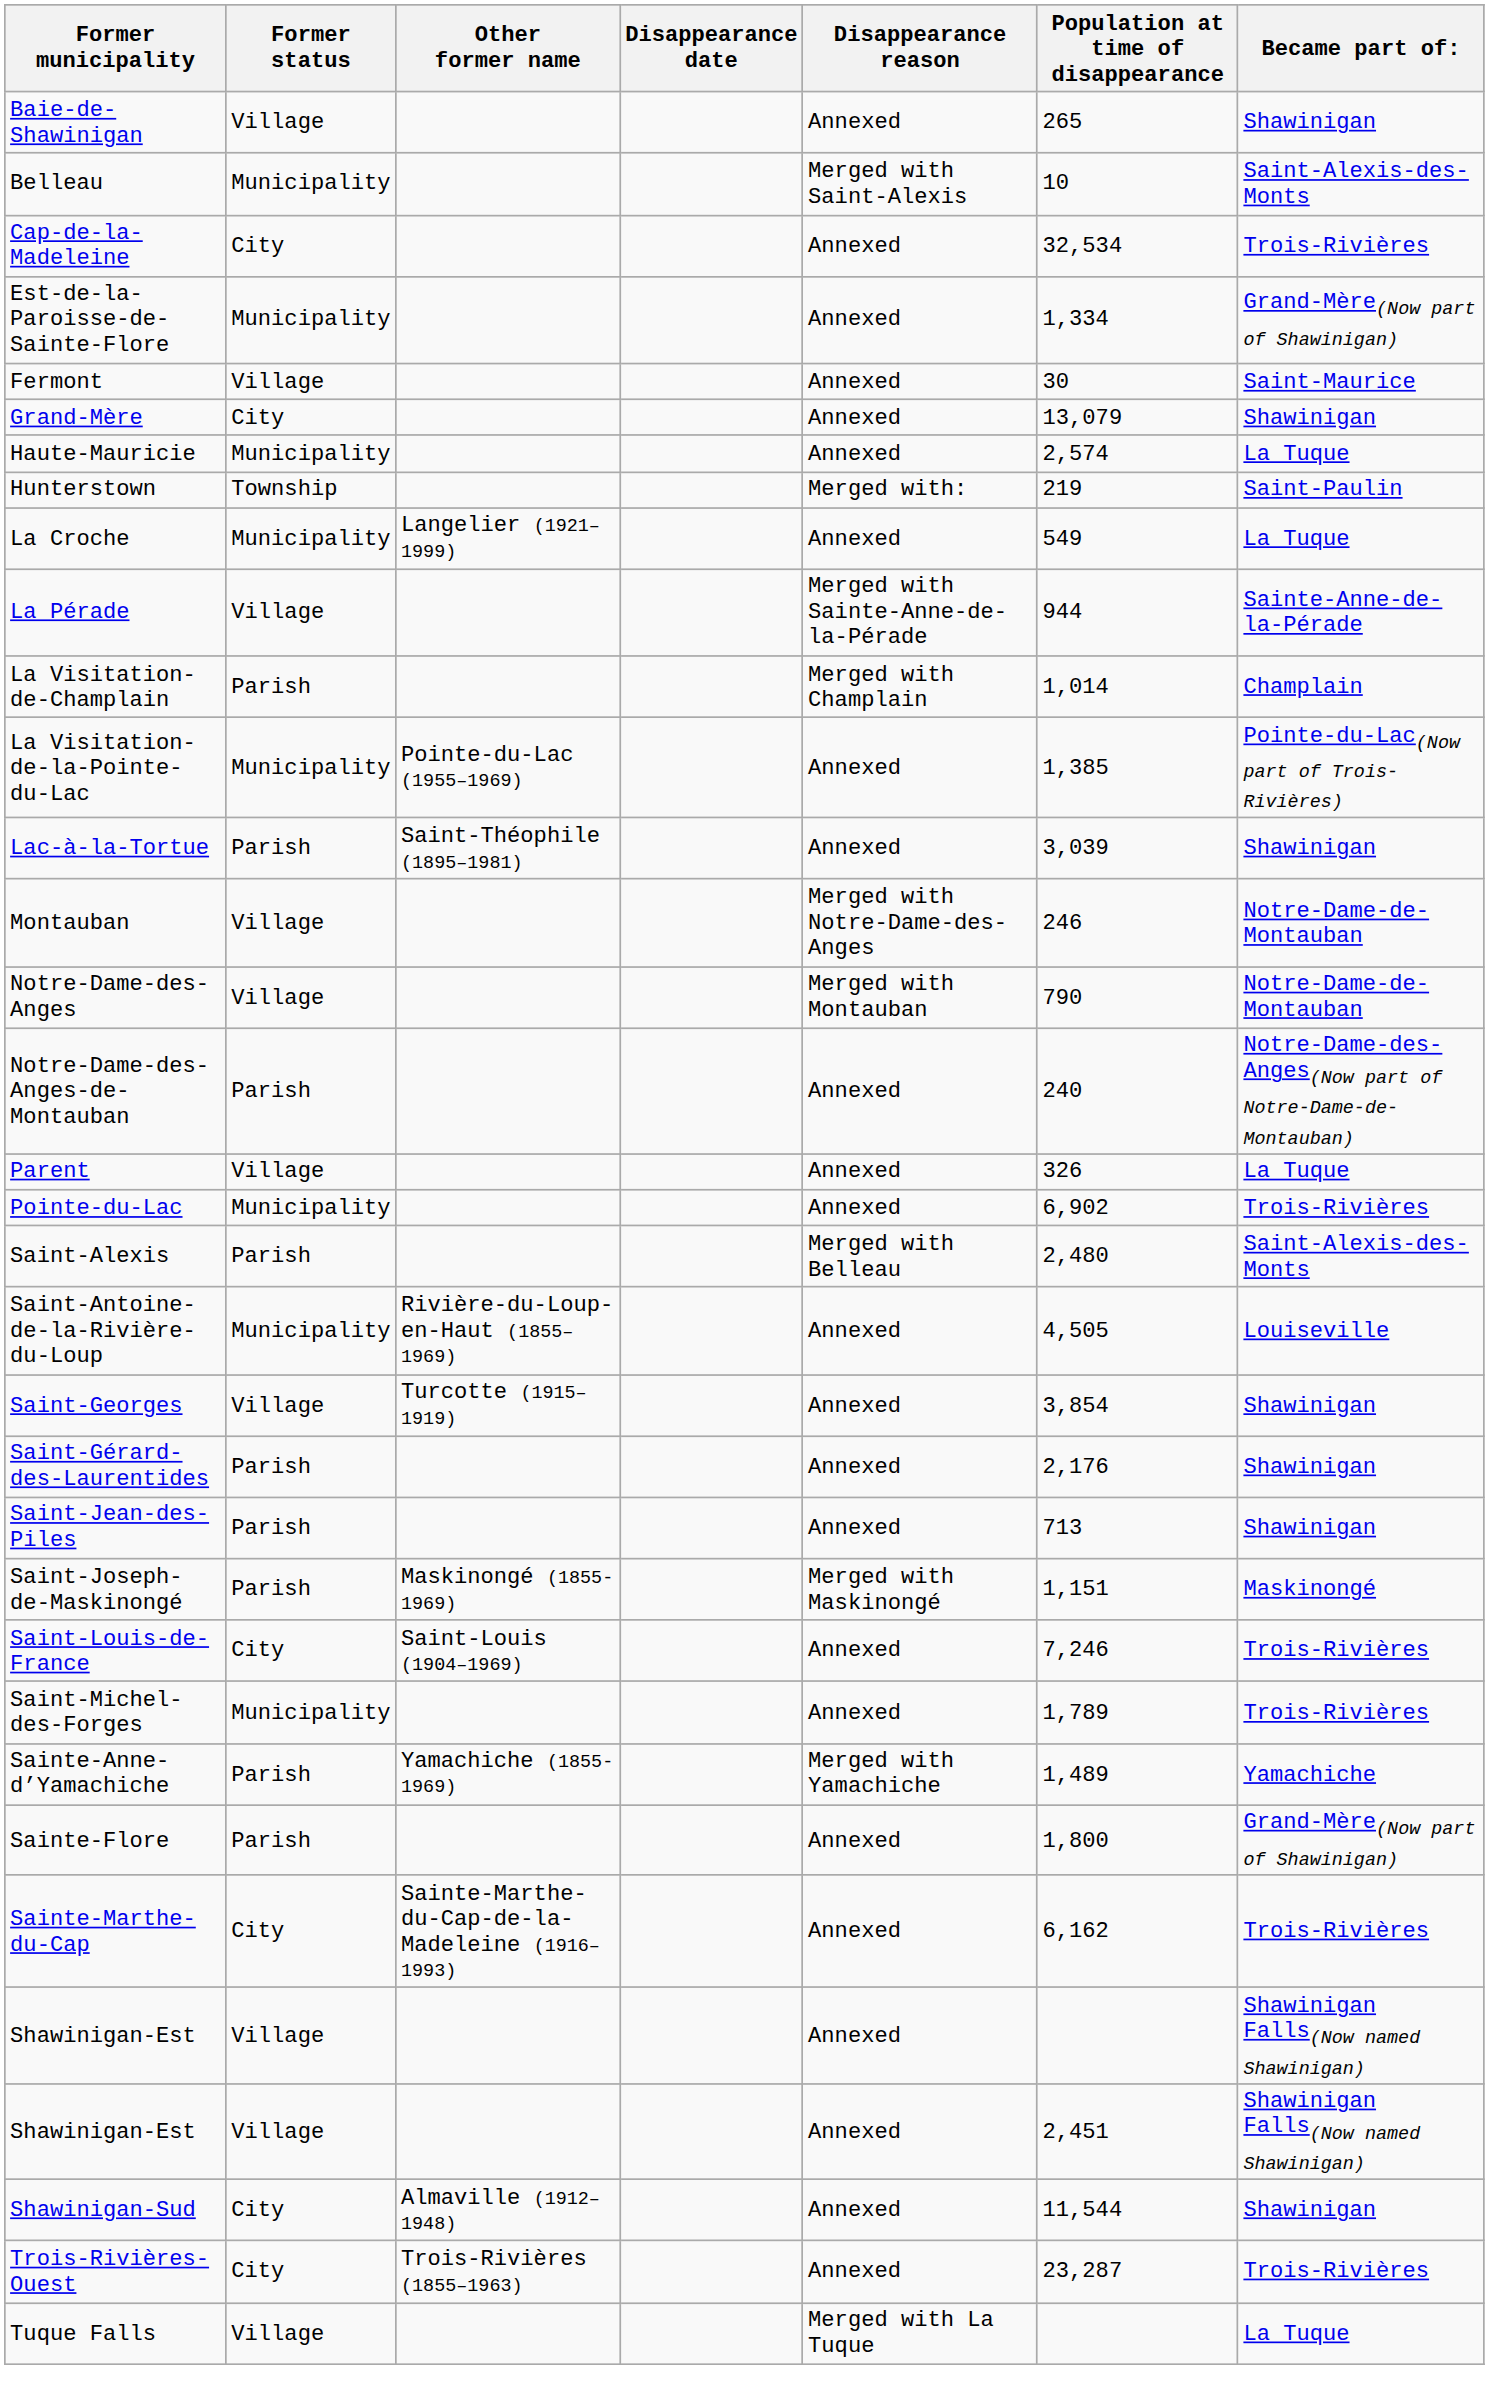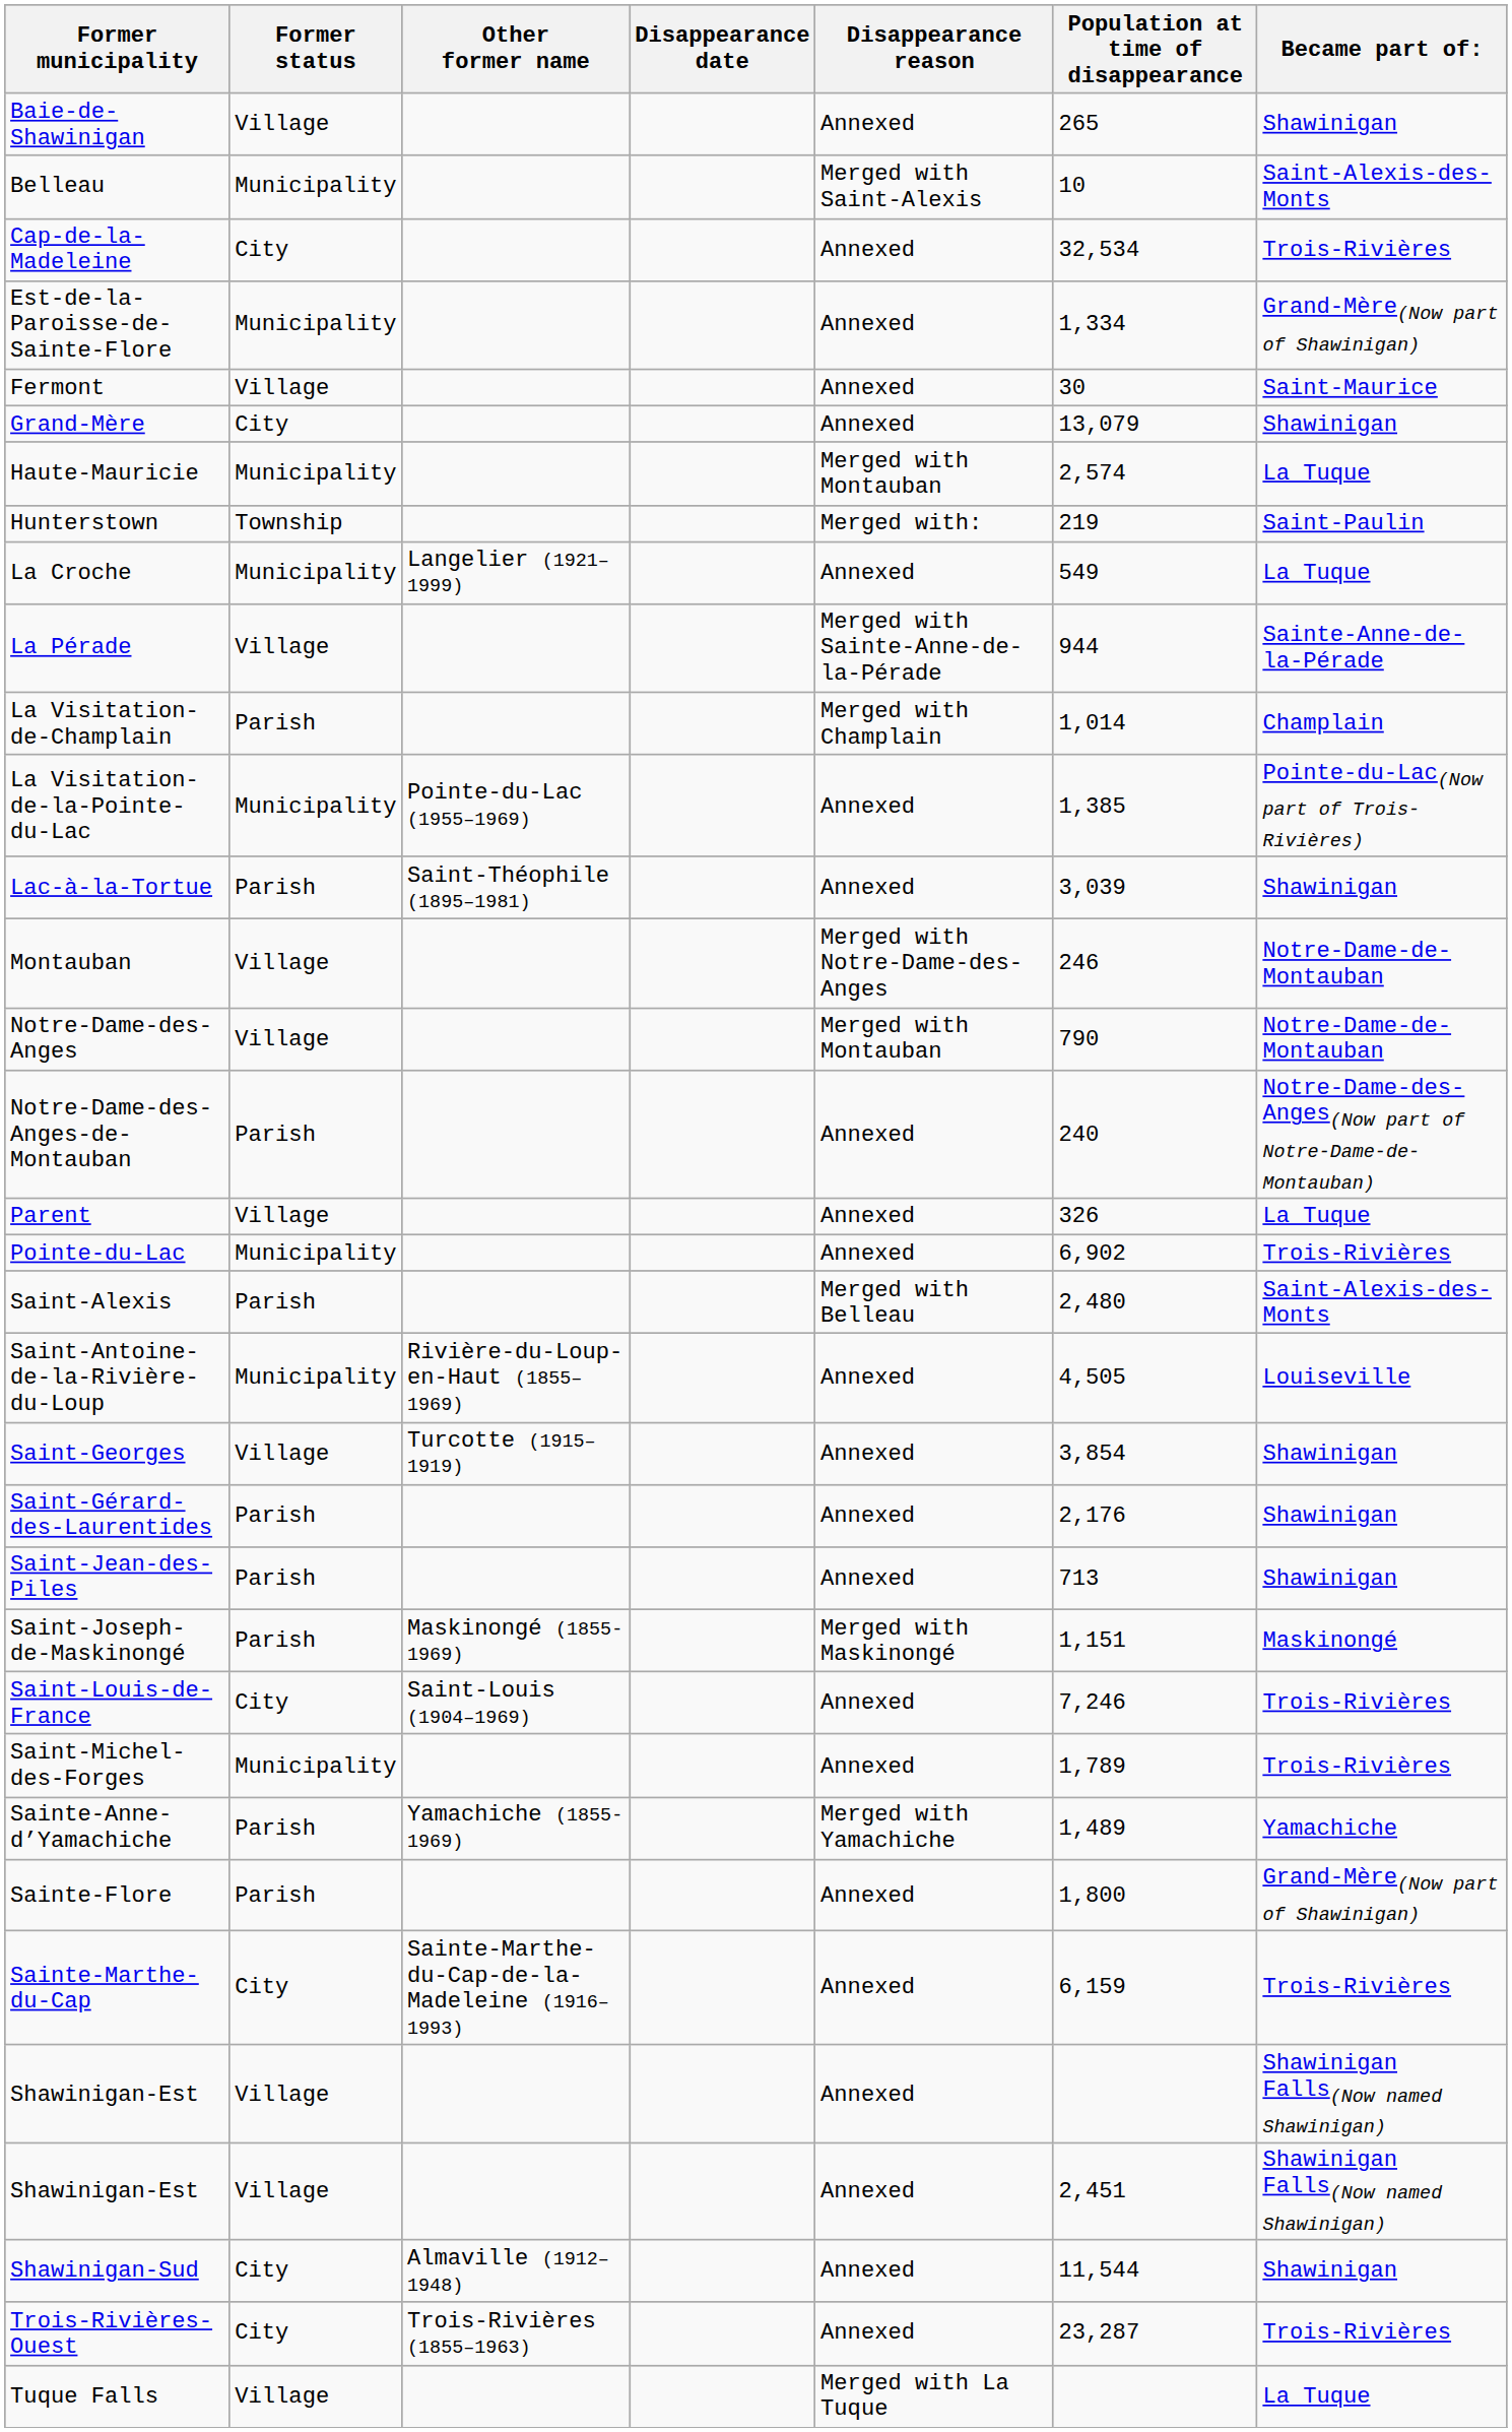Haute-Mauricie | Disappearance reason: Annexed -> Merged with Montauban
Sainte-Marthe-du-Cap | Population at time of disappearance: 6,162 -> 6,159
